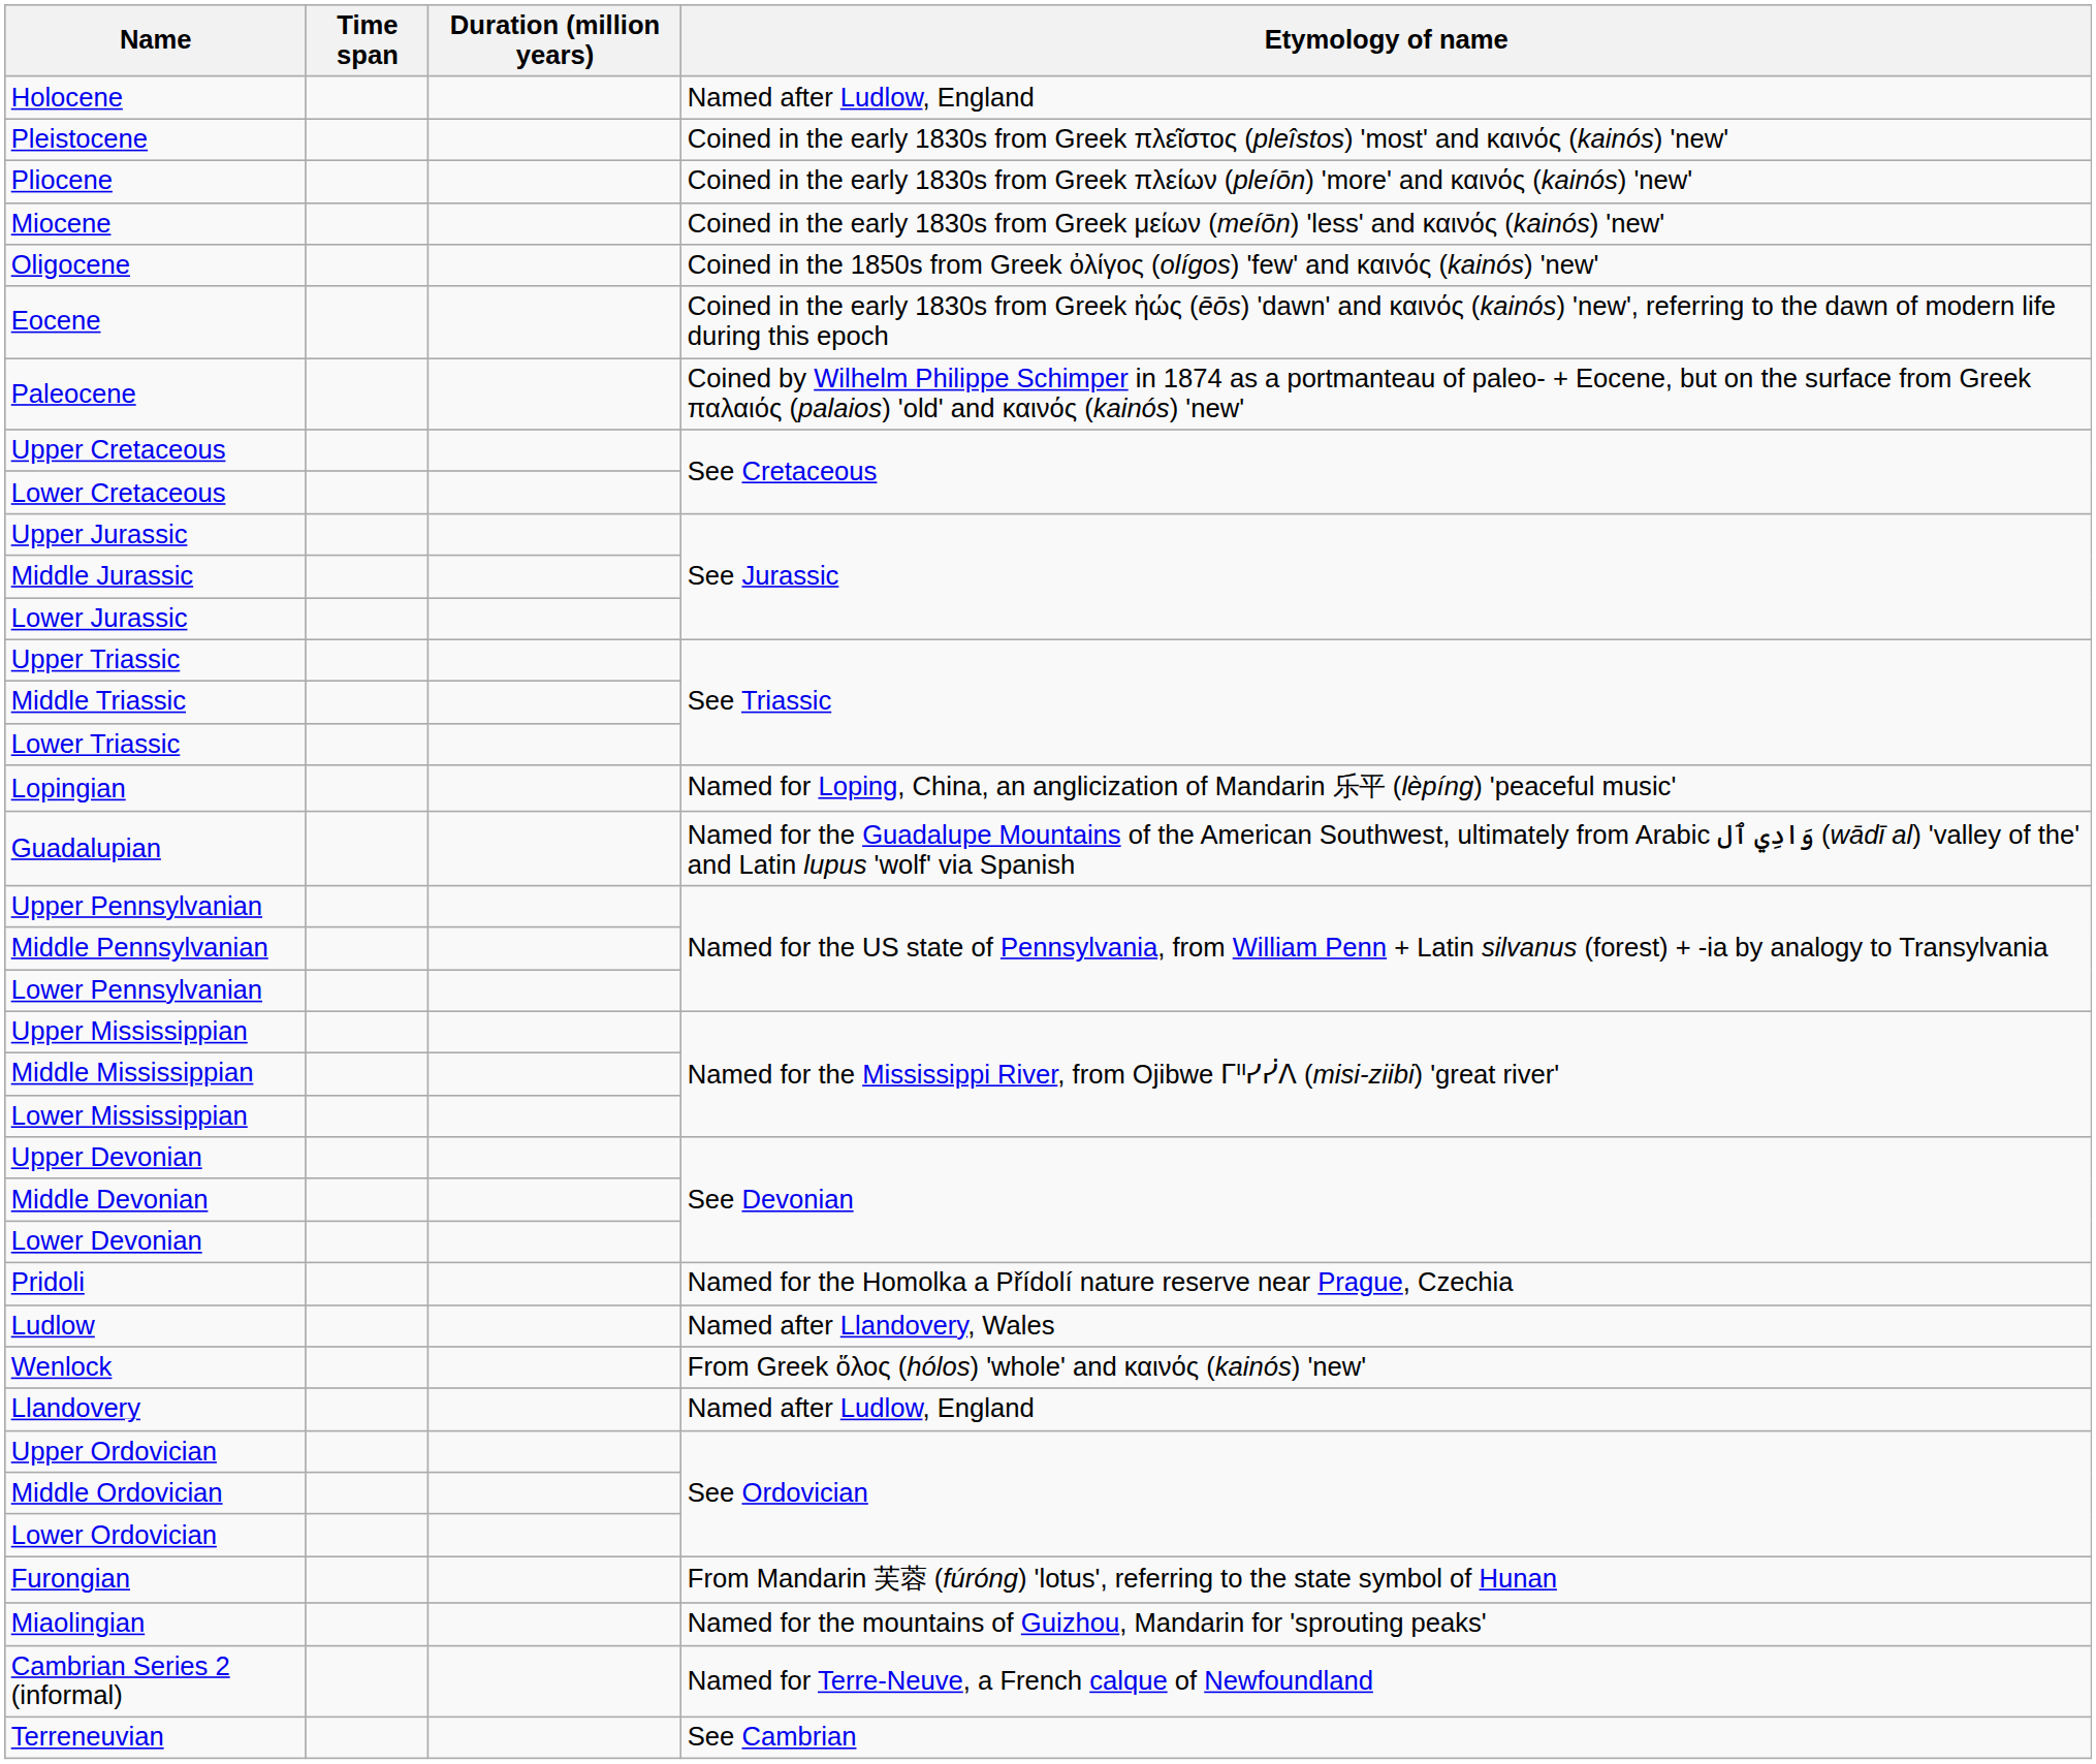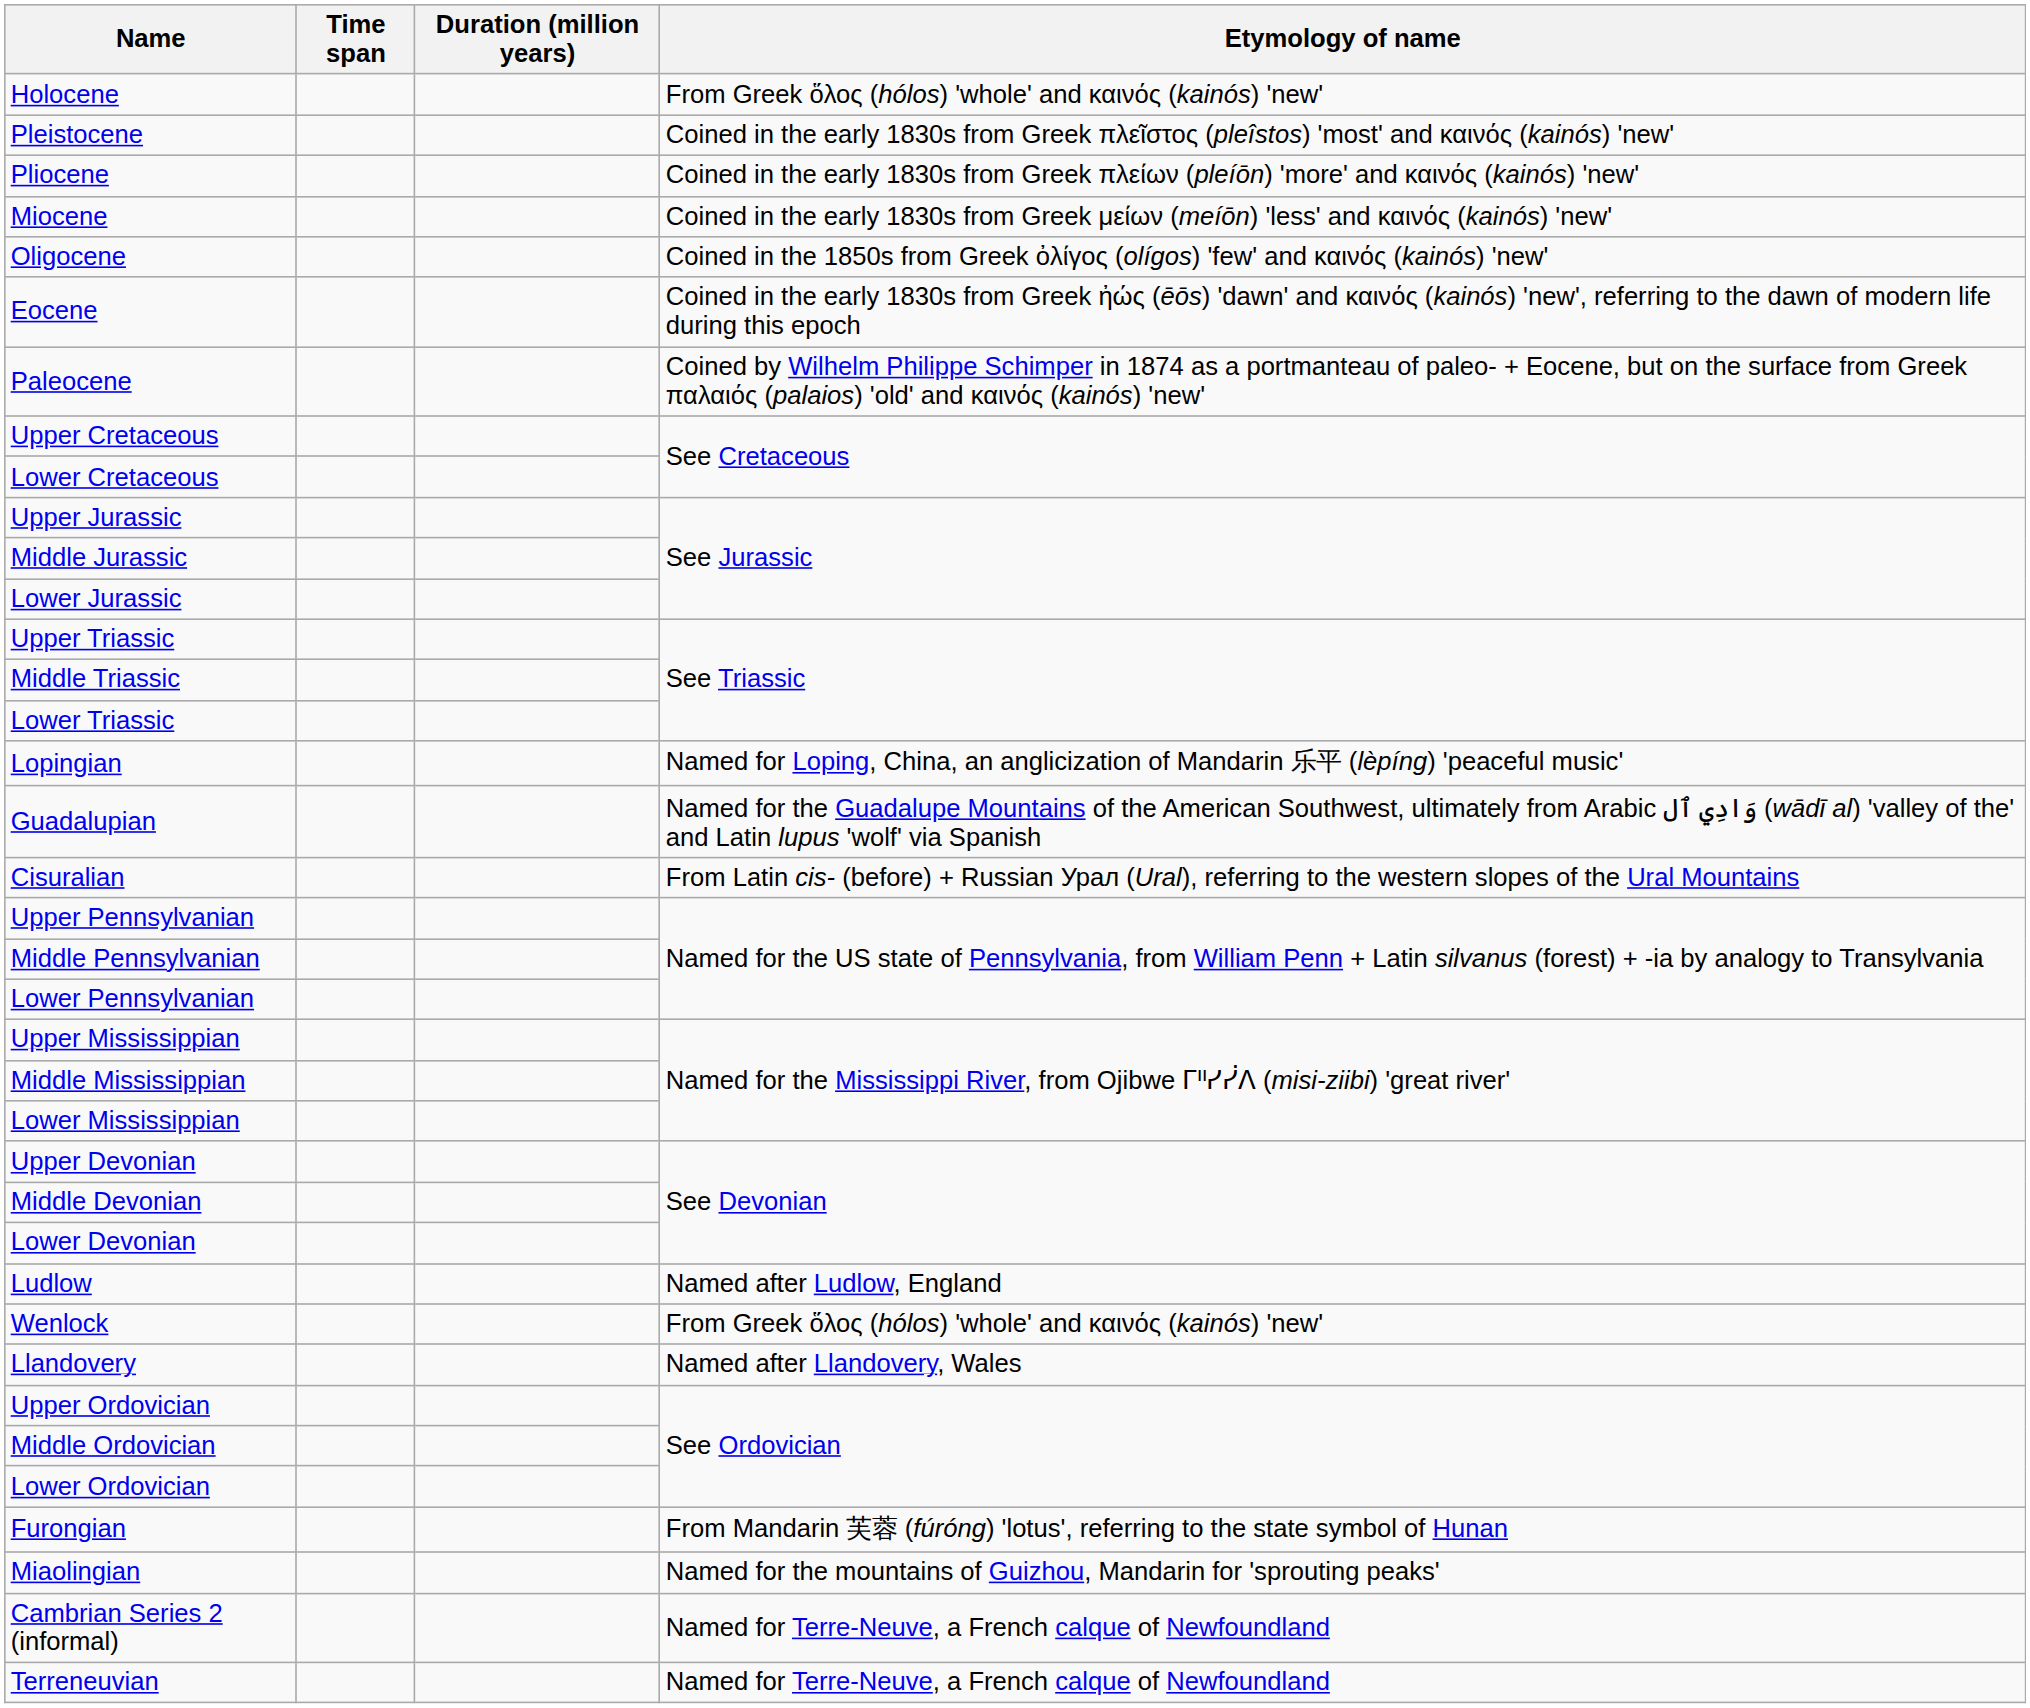Holocene | Etymology of name: Named after Ludlow, England -> From Greek ὅλος (hólos) 'whole' and καινός (kainós) 'new'
+ row: Cisuralian | From Latin cis- (before) + Russian Урал (Ural), referring to the western slopes of the Ural Mountains
- row: Pridoli | Named for the Homolka a Přídolí nature reserve near Prague, Czechia
Ludlow | Etymology of name: Named after Llandovery, Wales -> Named after Ludlow, England
Llandovery | Etymology of name: Named after Ludlow, England -> Named after Llandovery, Wales
Terreneuvian | Etymology of name: See Cambrian -> Named for Terre-Neuve, a French calque of Newfoundland
